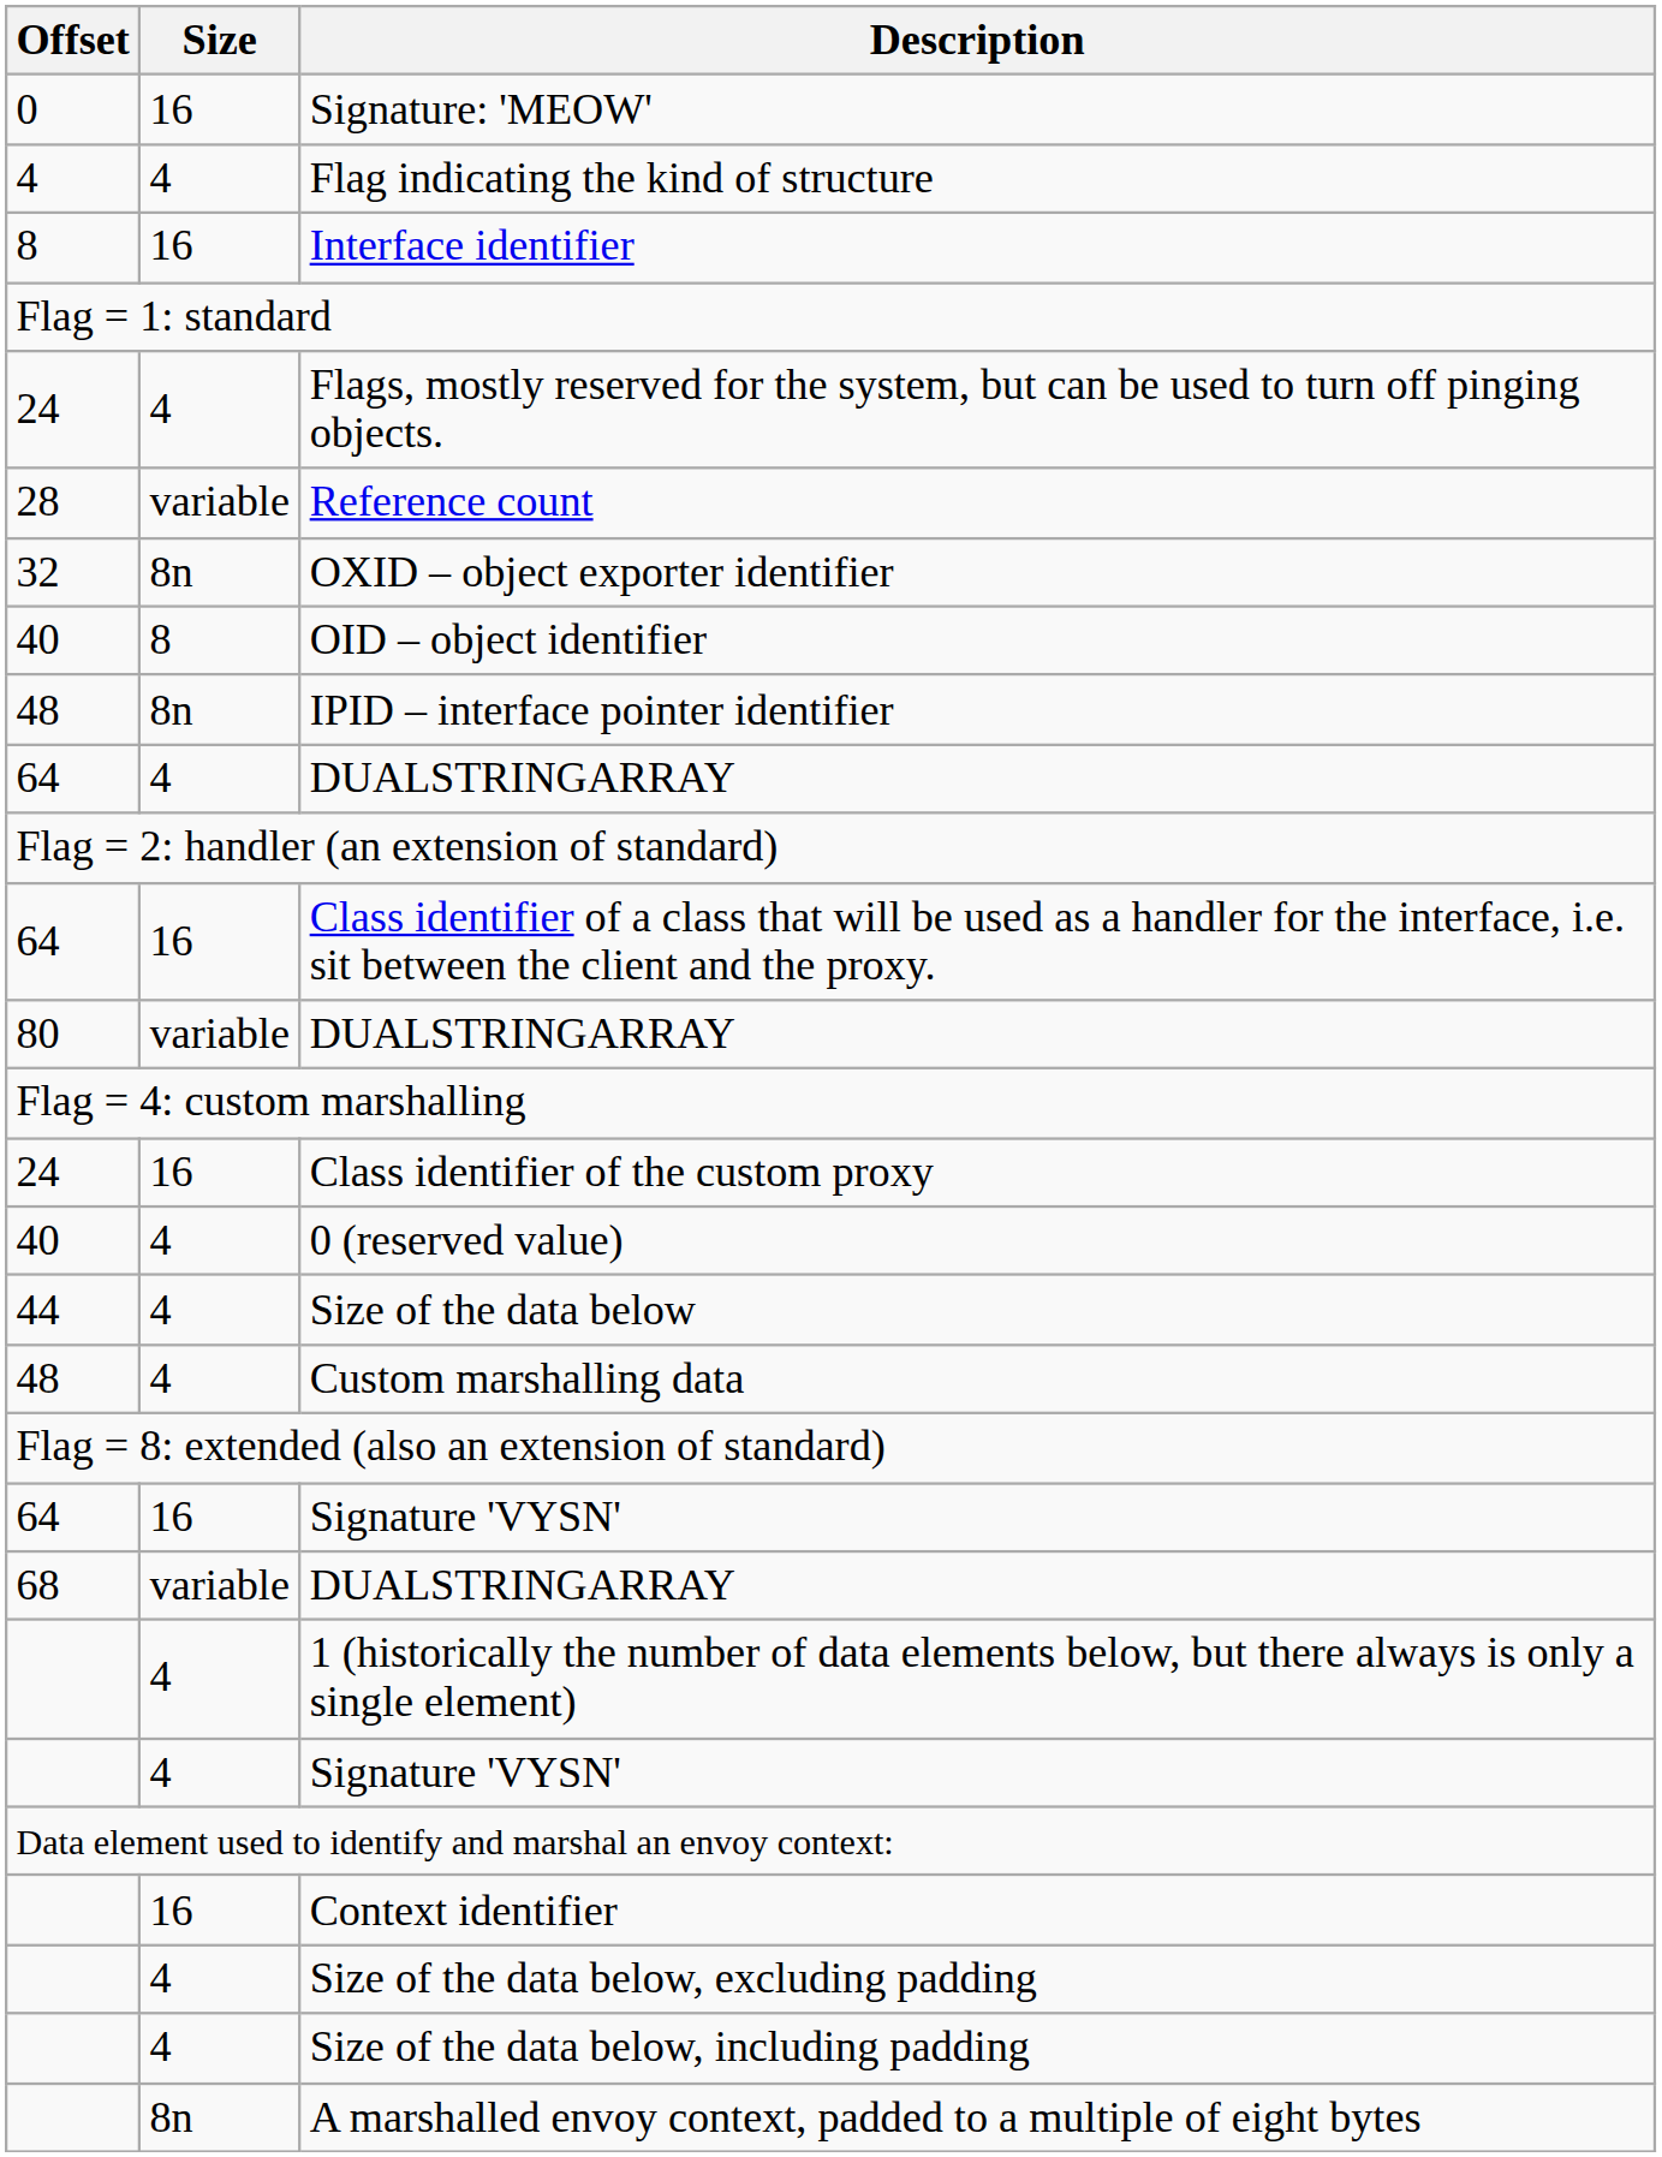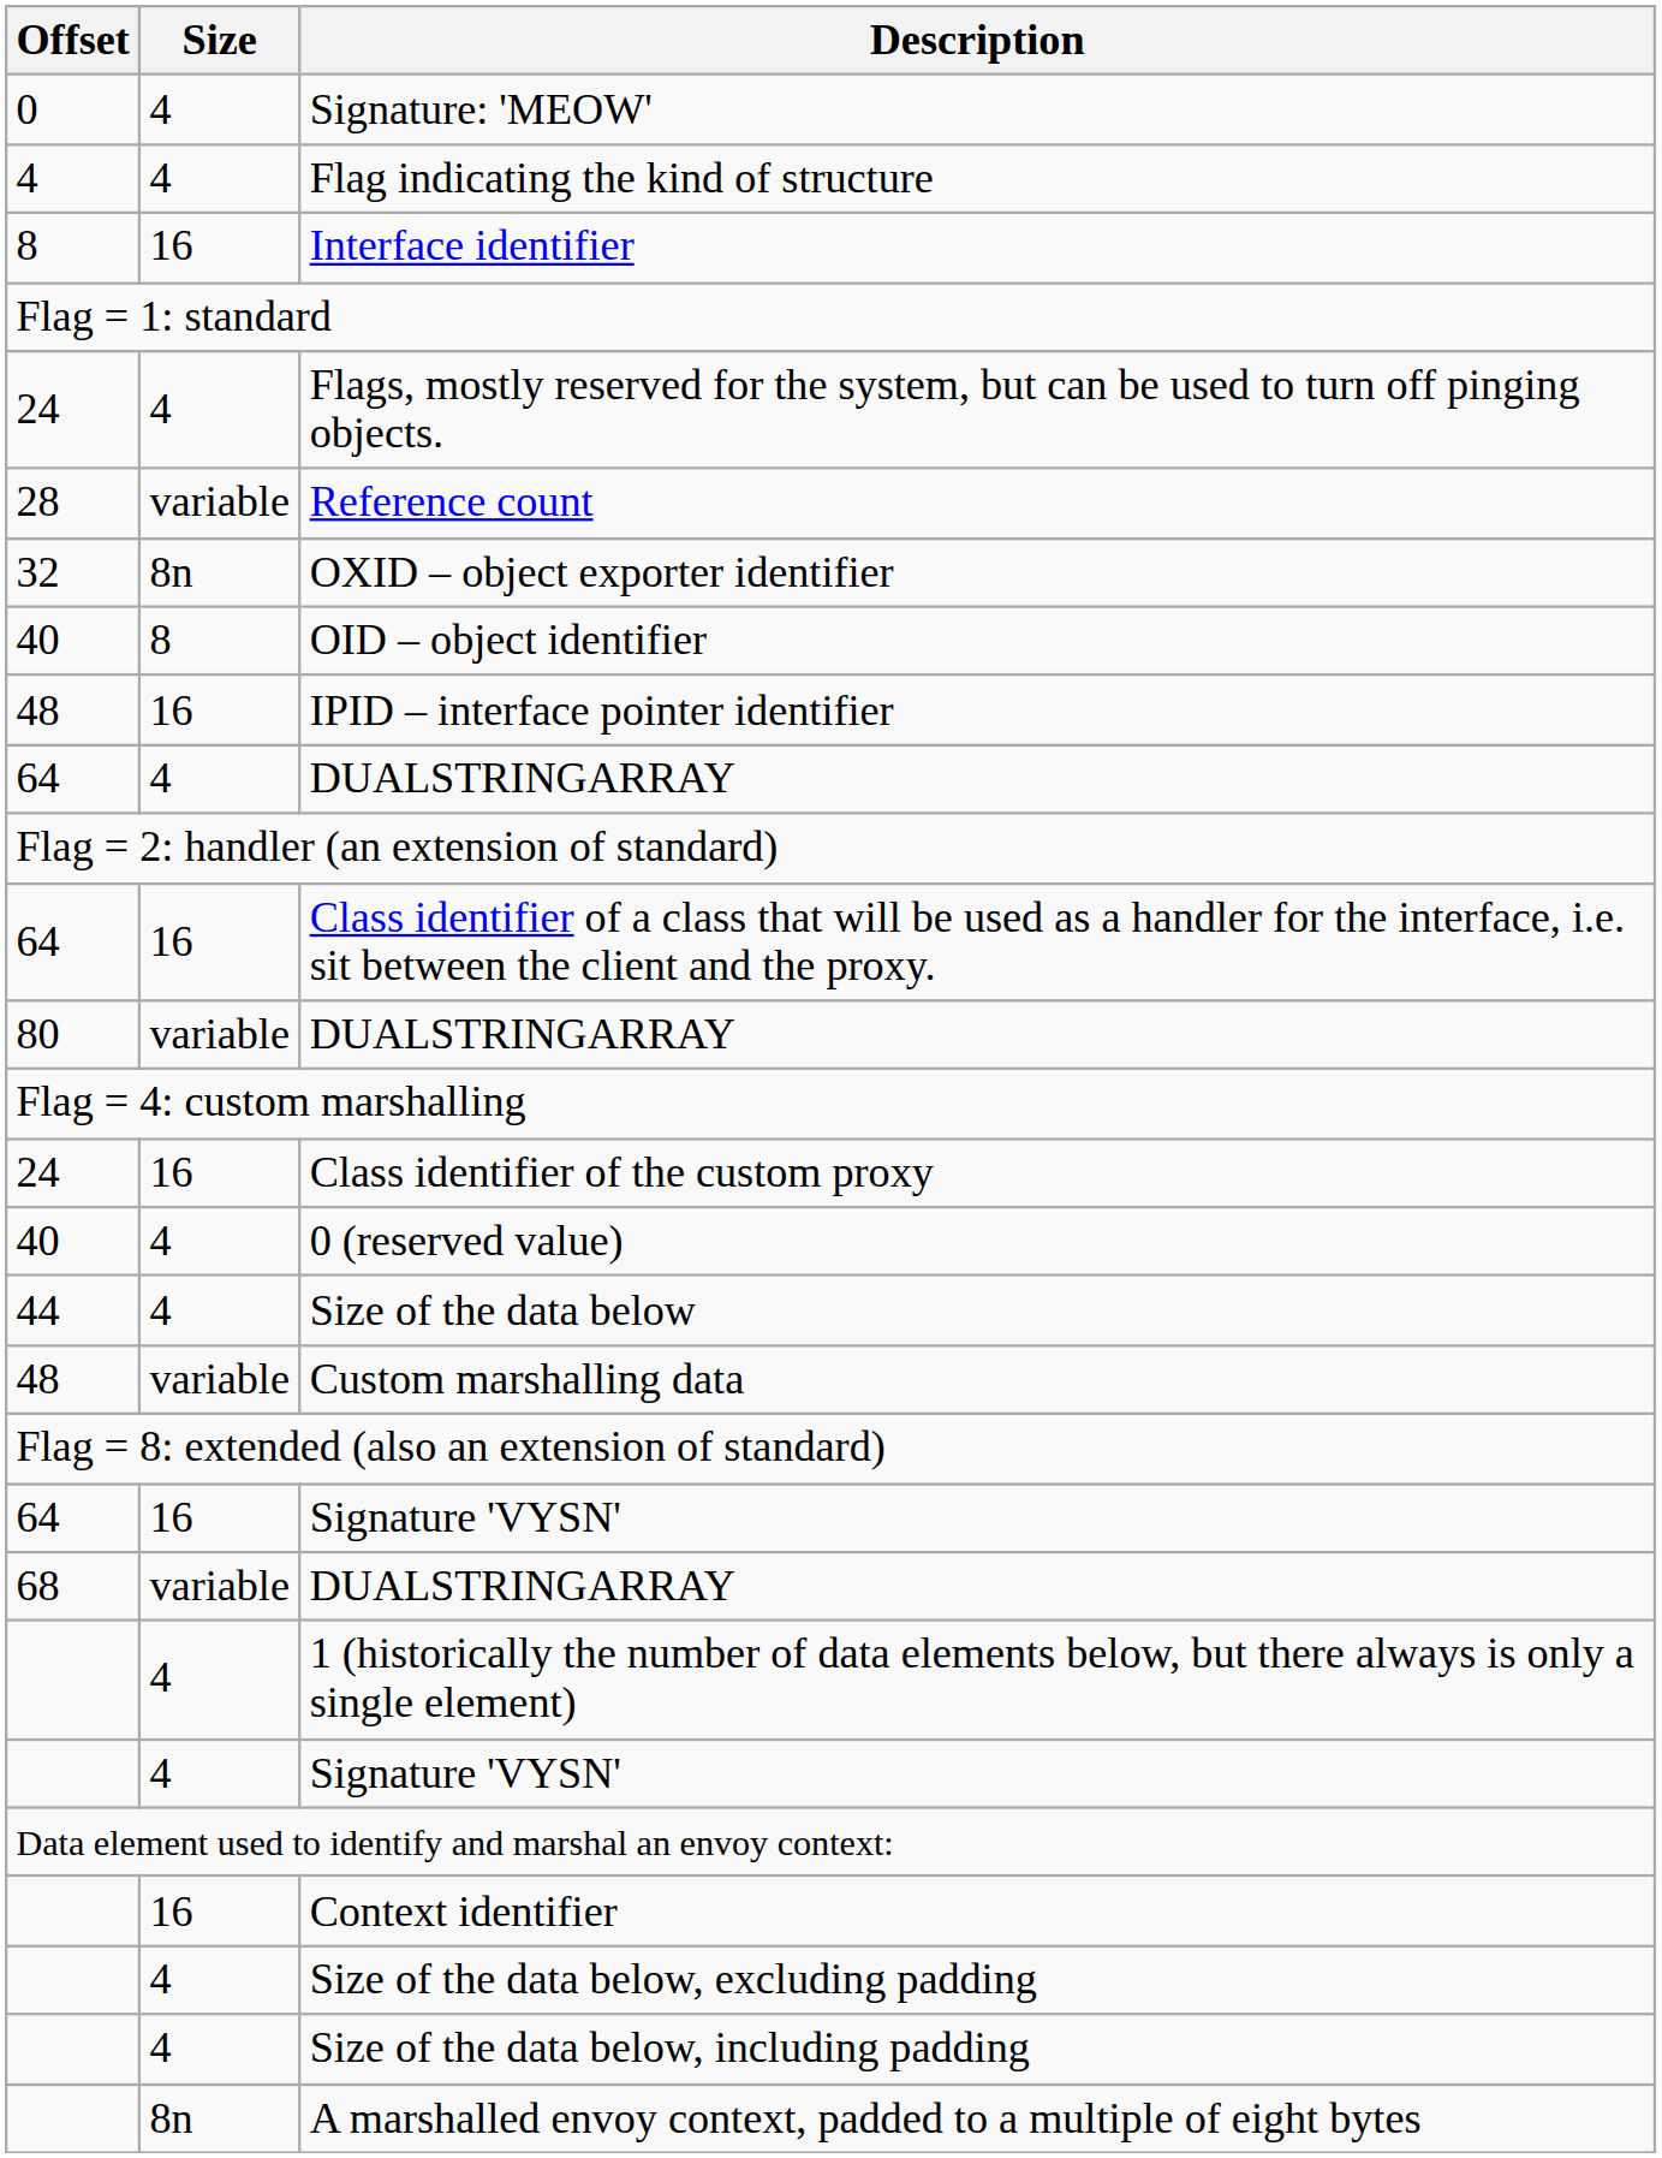Signature: 'MEOW' | Size: 16 -> 4
IPID – interface pointer identifier | Size: 8n -> 16
Custom marshalling data | Size: 4 -> variable
